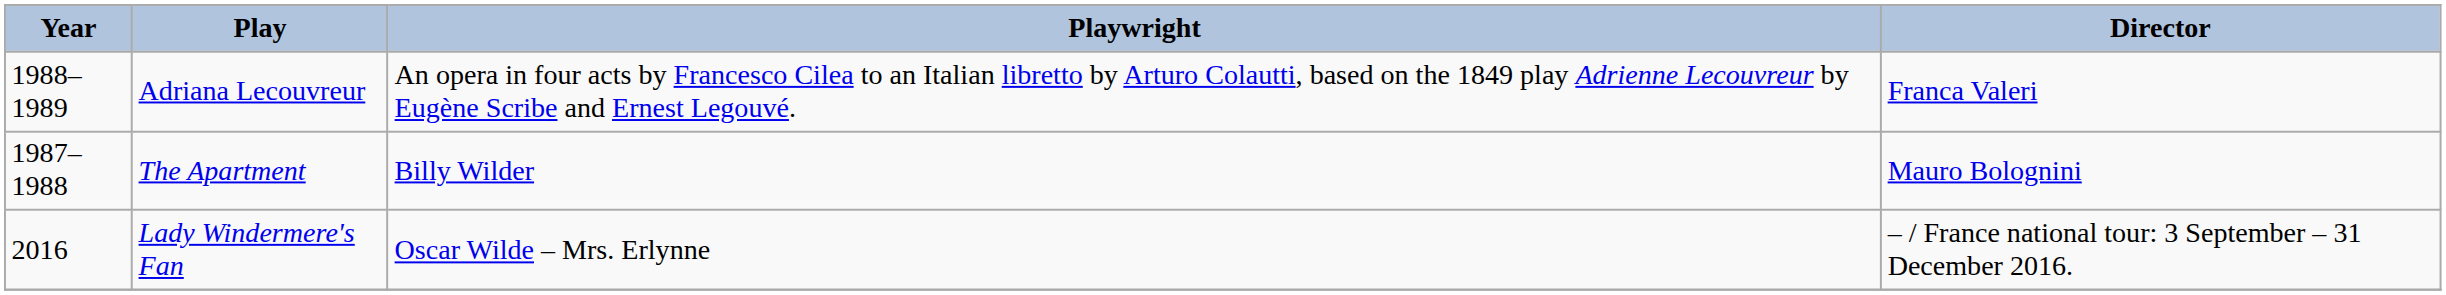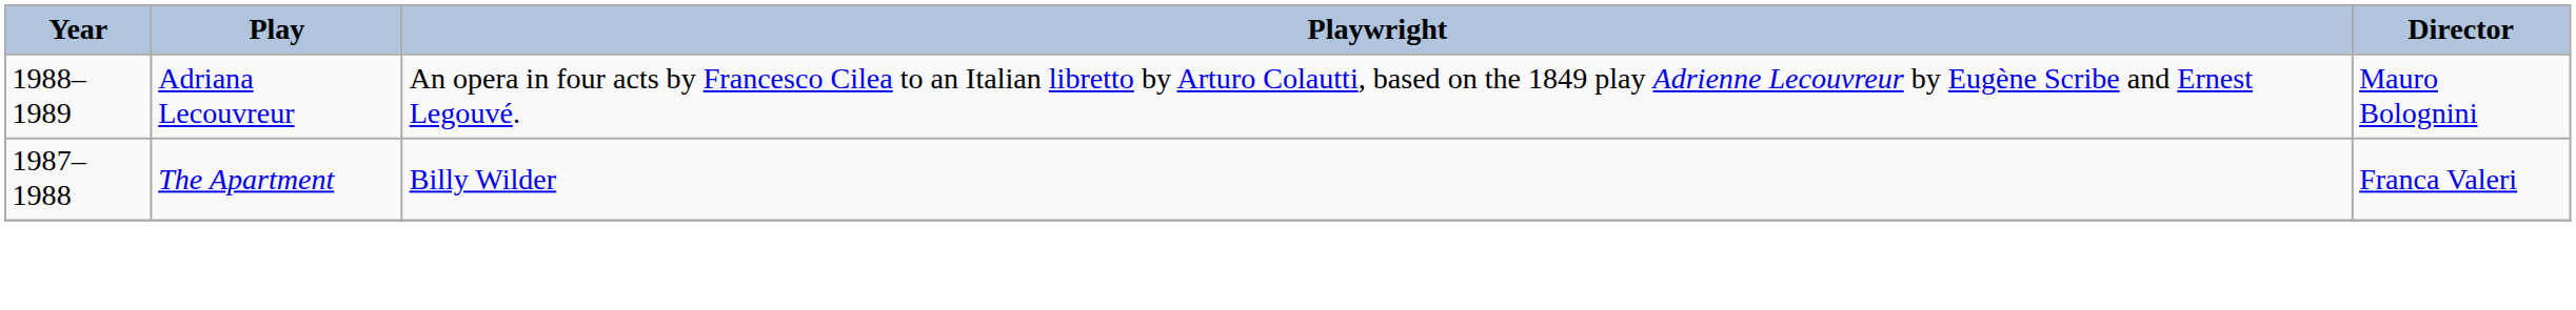Adriana Lecouvreur | Director: Franca Valeri -> Mauro Bolognini
The Apartment | Director: Mauro Bolognini -> Franca Valeri
- row: 2016 | Lady Windermere's Fan | Oscar Wilde – Mrs. Erlynne | – / France national tour: 3 September – 31 December 2016.
